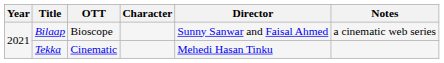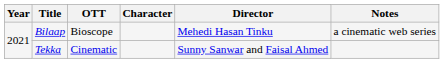Bilaap | Director: Sunny Sanwar and Faisal Ahmed -> Mehedi Hasan Tinku
Tekka | Director: Mehedi Hasan Tinku -> Sunny Sanwar and Faisal Ahmed
